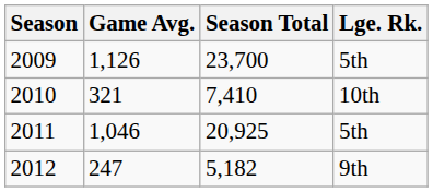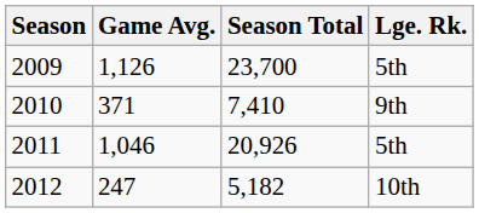2010 | Game Avg.: 321 -> 371
2010 | Lge. Rk.: 10th -> 9th
2011 | Season Total: 20,925 -> 20,926
2012 | Lge. Rk.: 9th -> 10th
